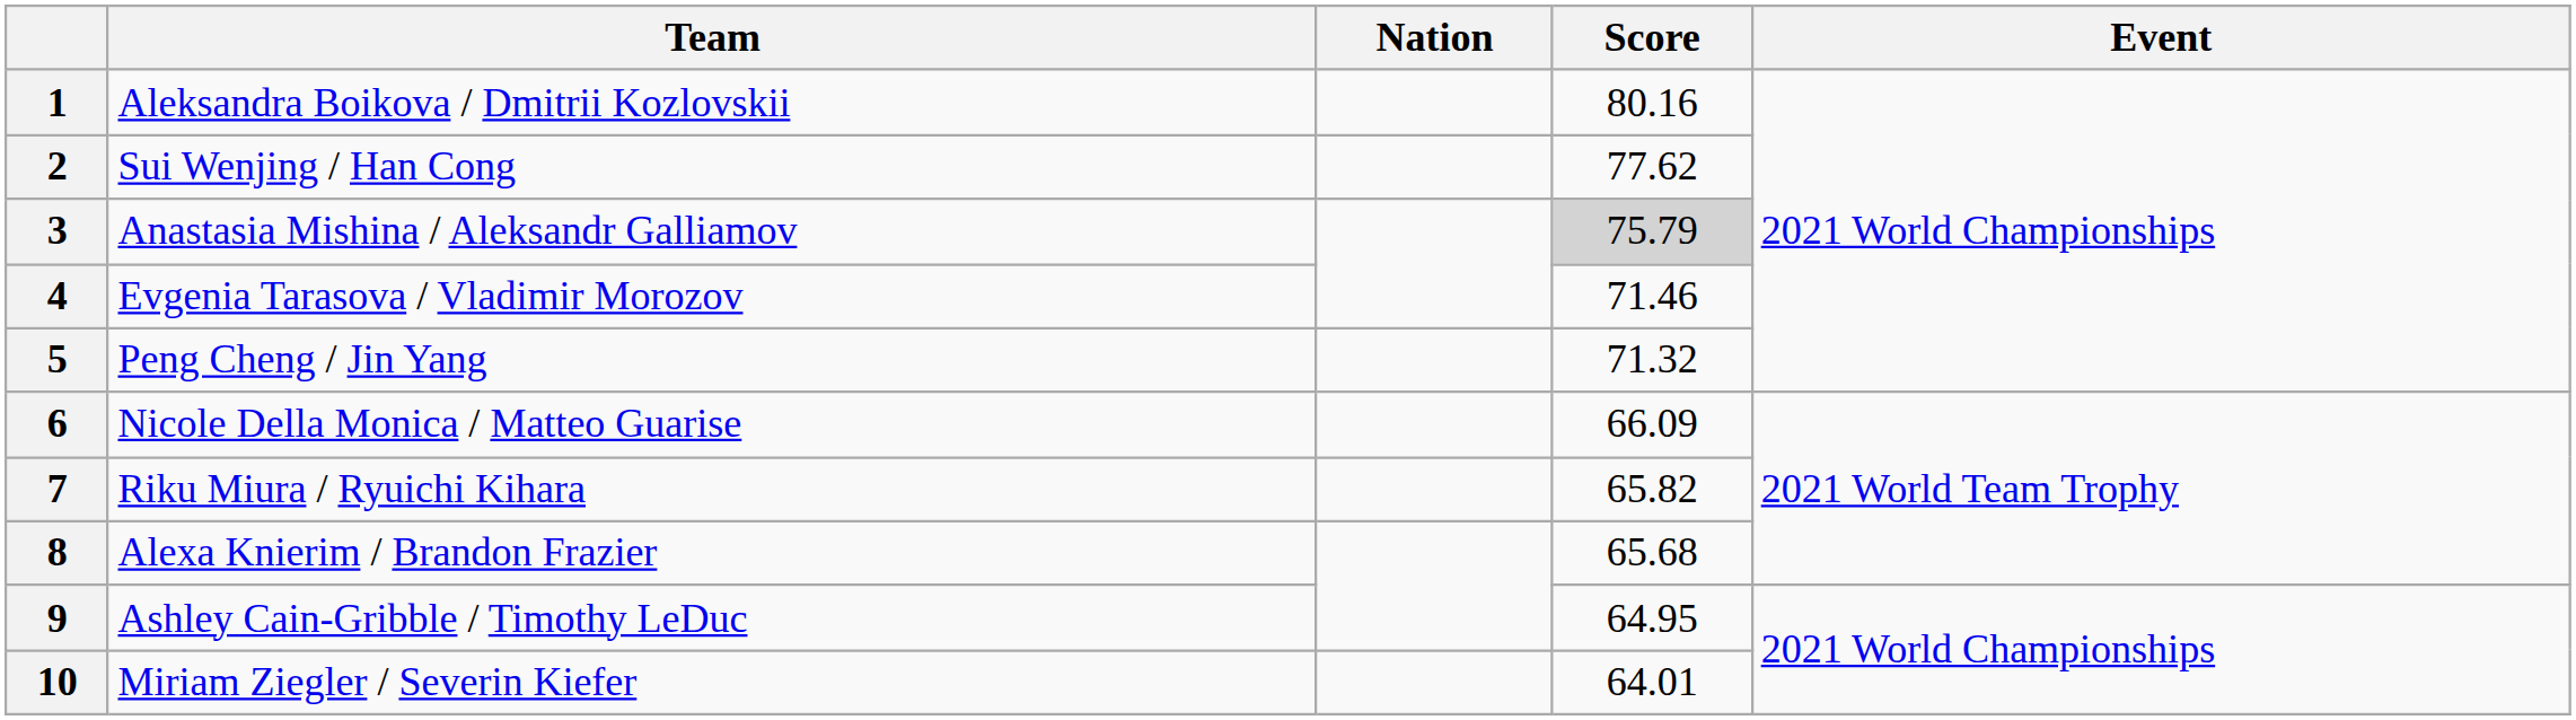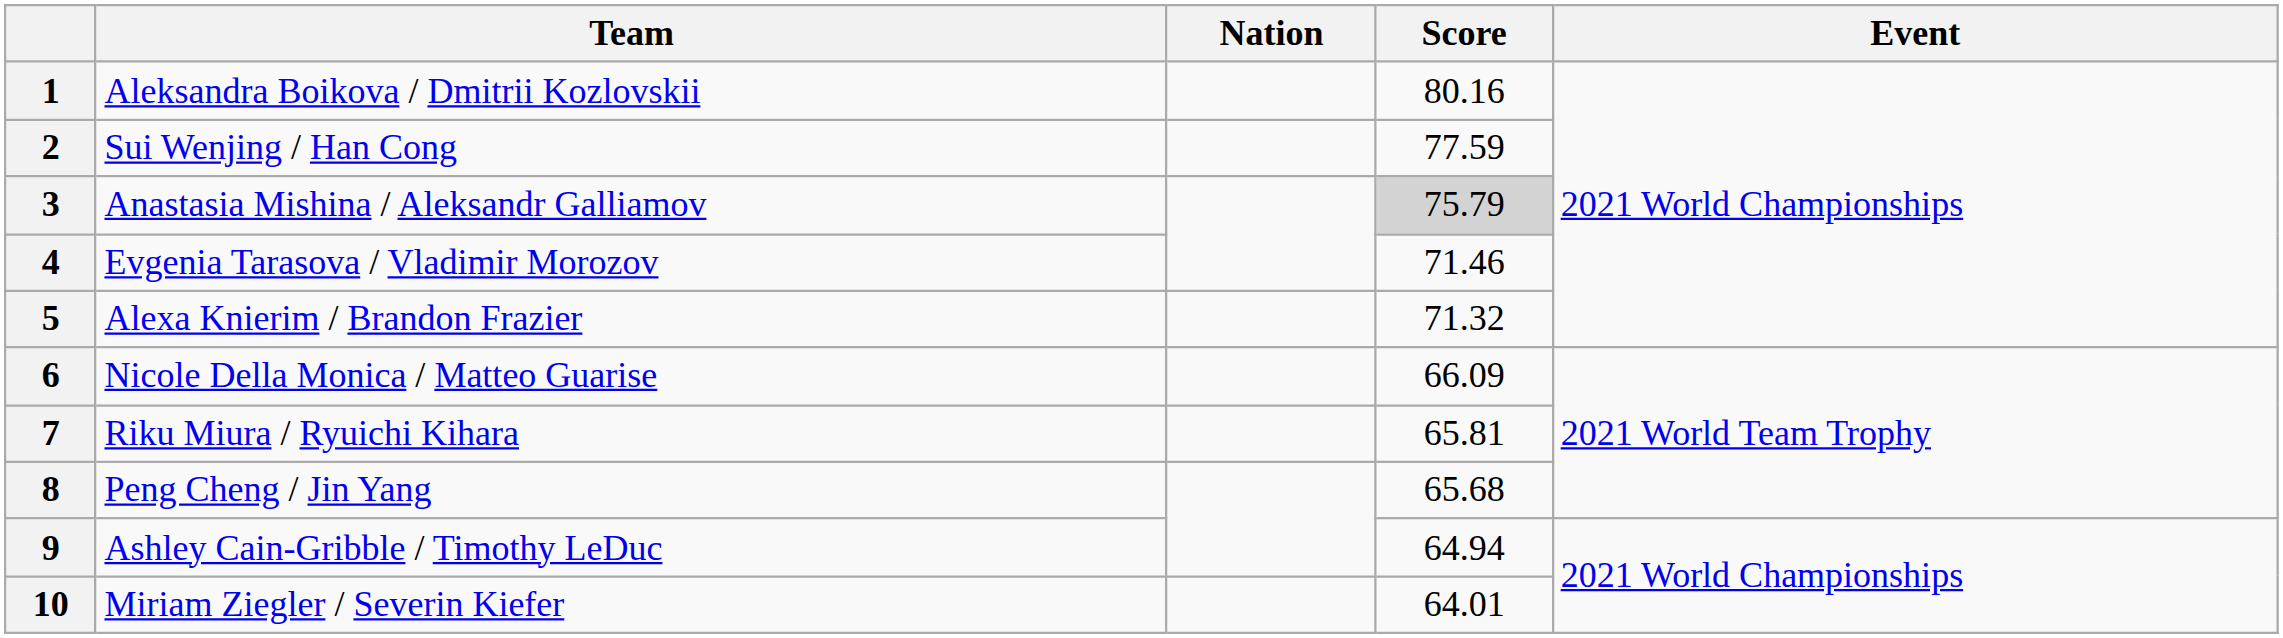2 | Score: 77.62 -> 77.59
5 | Team: Peng Cheng / Jin Yang -> Alexa Knierim / Brandon Frazier
7 | Score: 65.82 -> 65.81
8 | Team: Alexa Knierim / Brandon Frazier -> Peng Cheng / Jin Yang
9 | Score: 64.95 -> 64.94
